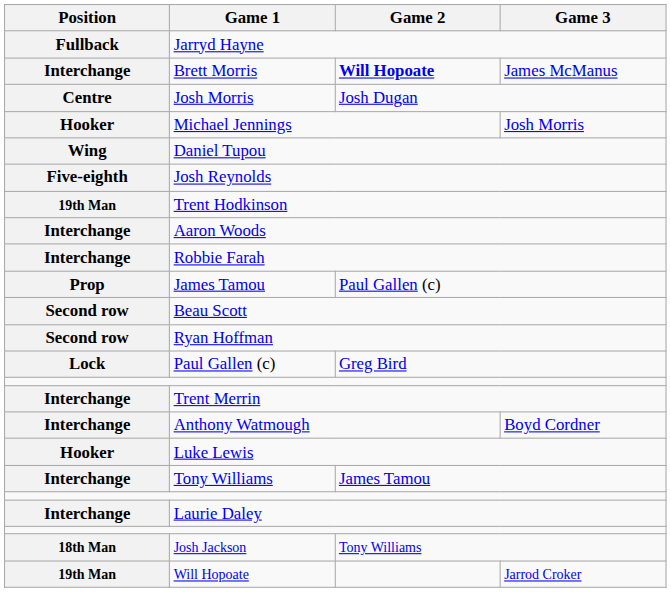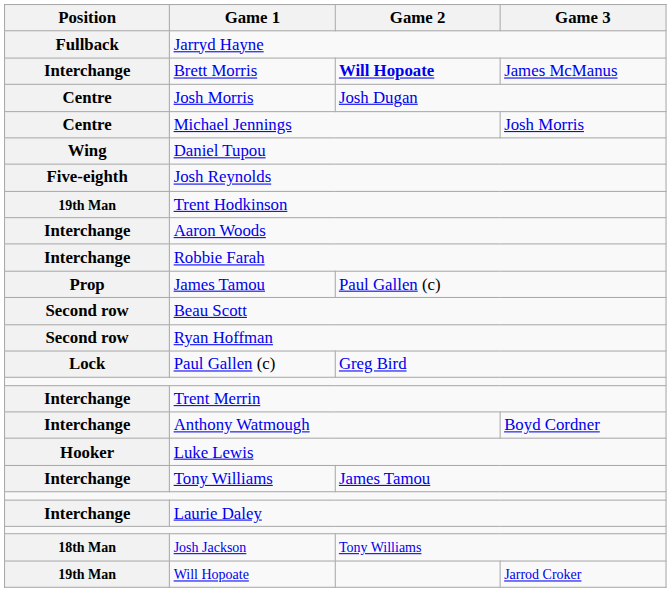Michael Jennings | Position: Hooker -> Centre
